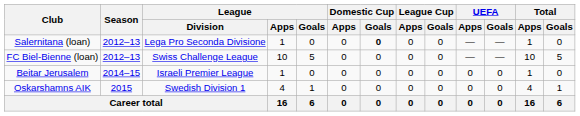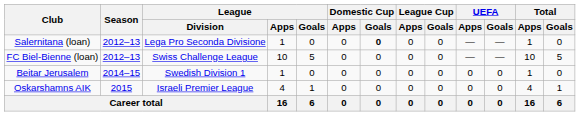Beitar Jerusalem | League / Division: Israeli Premier League -> Swedish Division 1
Oskarshamns AIK | League / Division: Swedish Division 1 -> Israeli Premier League
